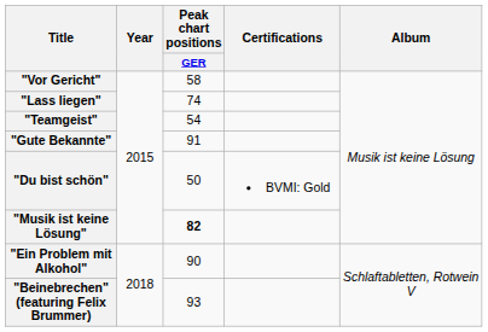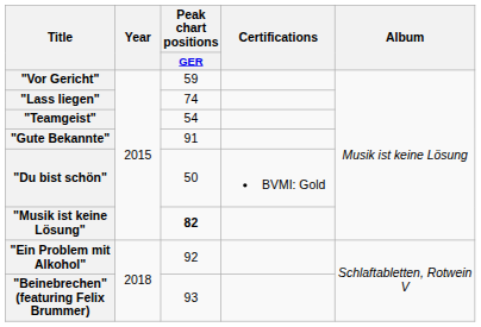"Vor Gericht" | Peak chart positions / GER: 58 -> 59
"Ein Problem mit Alkohol" | Peak chart positions / GER: 90 -> 92
